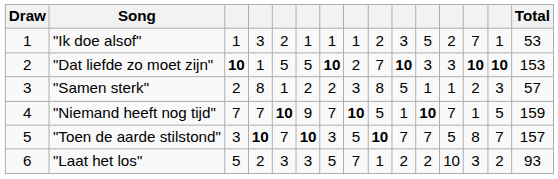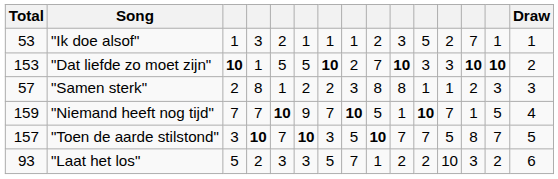columns swapped: Draw <-> Total
"Samen sterk" | column 10: 5 -> 8
